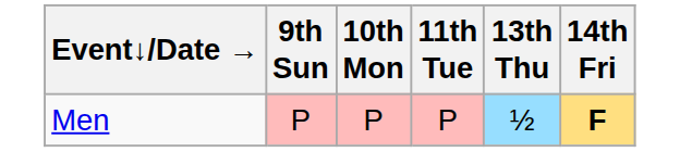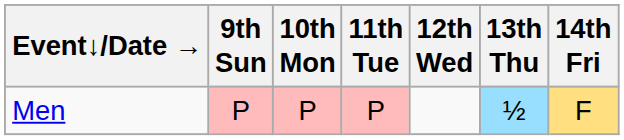+ column: 12th Wed
Men | 14th Fri: bold -> normal
